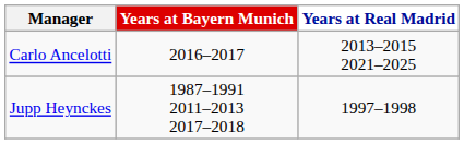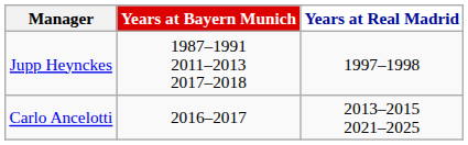rows swapped: Jupp Heynckes <-> Carlo Ancelotti
